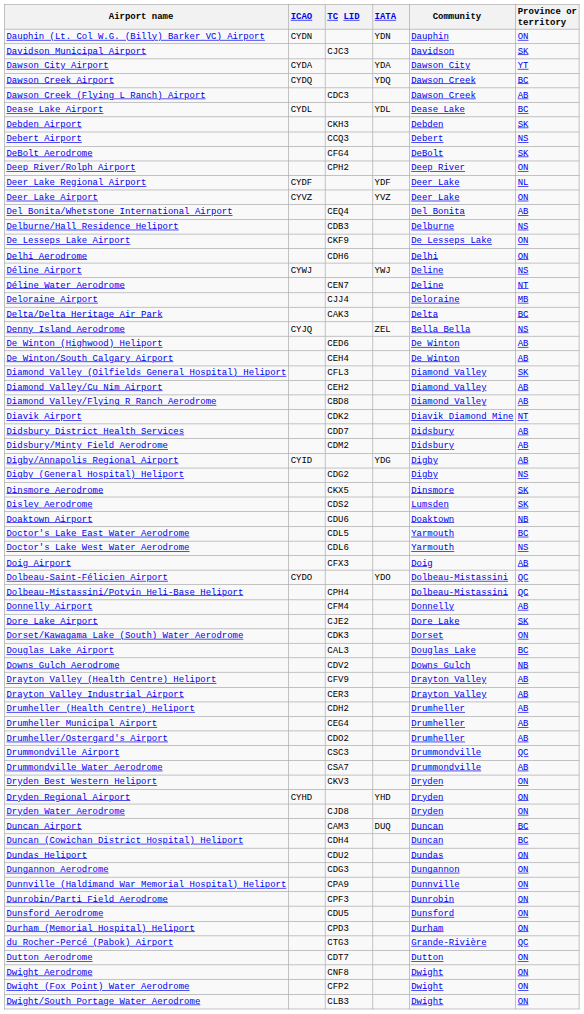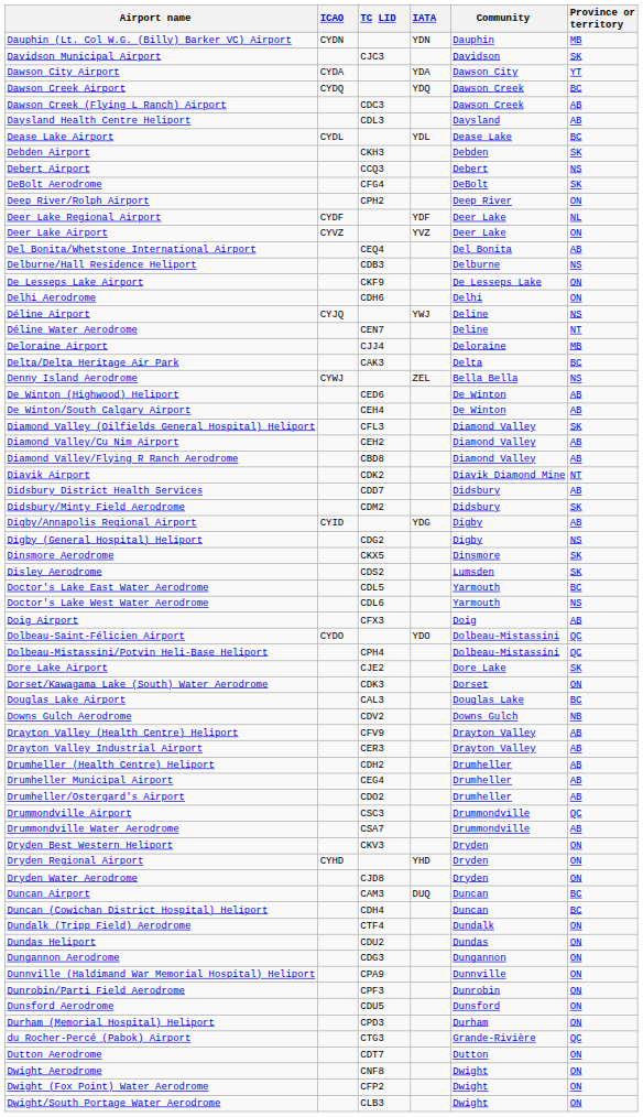Dauphin (Lt. Col W.G. (Billy) Barker VC) Airport | Province or territory: ON -> MB
+ row: Daysland Health Centre Heliport | CDL3 | Daysland | AB
Déline Airport | ICAO: CYWJ -> CYJQ
Denny Island Aerodrome | ICAO: CYJQ -> CYWJ
Didsbury/Minty Field Aerodrome | Province or territory: AB -> SK
- row: Doaktown Airport | CDU6 | Doaktown | NB
- row: Donnelly Airport | CFM4 | Donnelly | AB
+ row: Dundalk (Tripp Field) Aerodrome | CTF4 | Dundalk | ON
